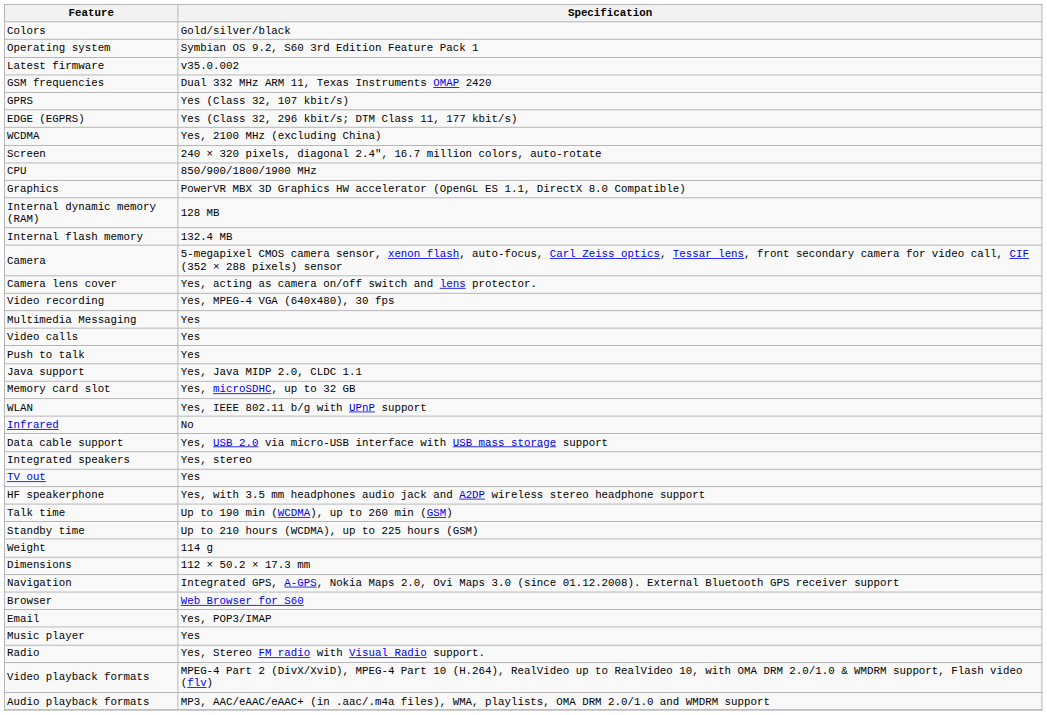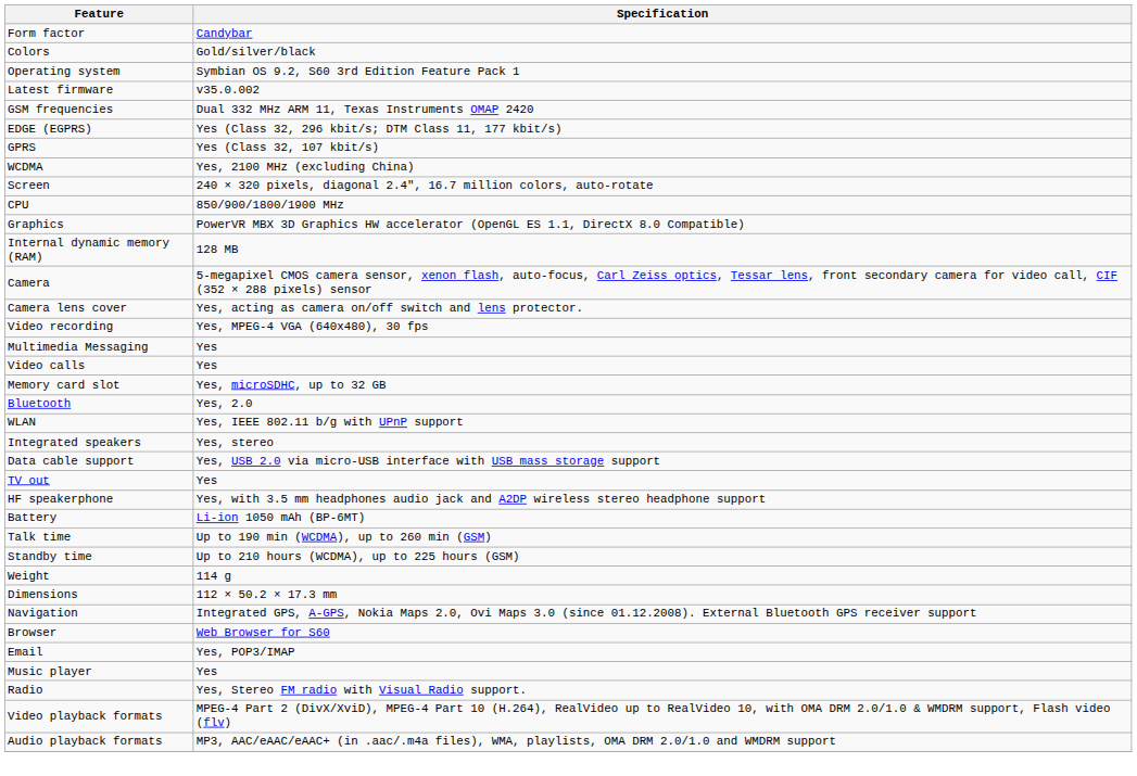+ row: Form factor | Candybar
rows swapped: GPRS <-> EDGE (EGPRS)
- row: Internal flash memory | 132.4 MB
- row: Push to talk | Yes
- row: Java support | Yes, Java MIDP 2.0, CLDC 1.1
+ row: Bluetooth | Yes, 2.0
- row: Infrared | No
rows swapped: Data cable support <-> Integrated speakers
+ row: Battery | Li-ion 1050 mAh (BP-6MT)
